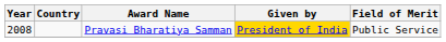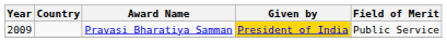Pravasi Bharatiya Samman | Year: 2008 -> 2009
